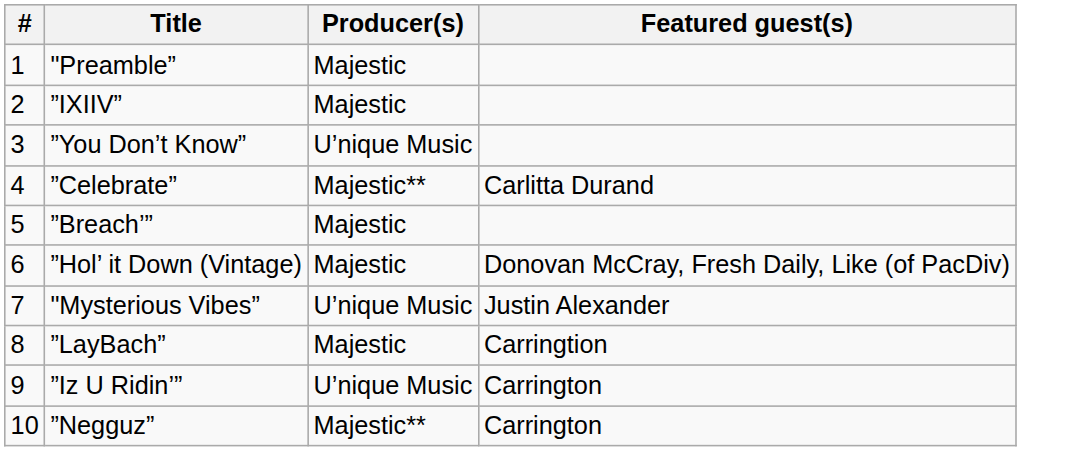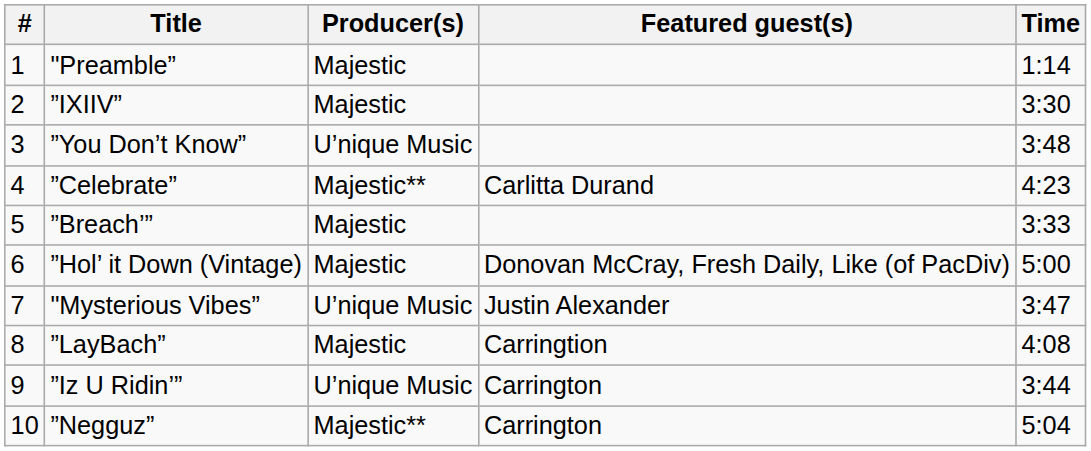+ column: Time | 1:14 | 3:30 | 3:48 | 4:23 | 3:33 | 5:00 | 3:47 | 4:08 | 3:44 | 5:04
